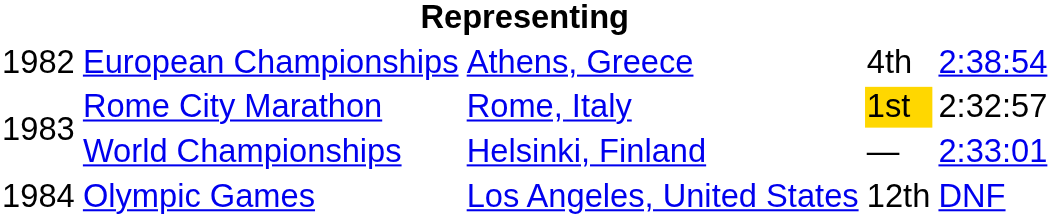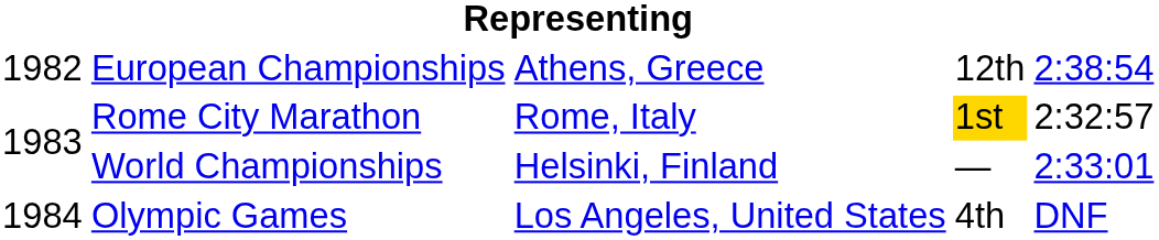European Championships | column 4: 4th -> 12th
Olympic Games | column 4: 12th -> 4th
